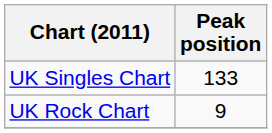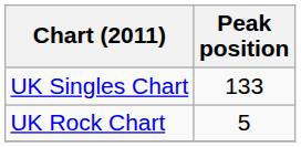UK Rock Chart | Peak position: 9 -> 5
